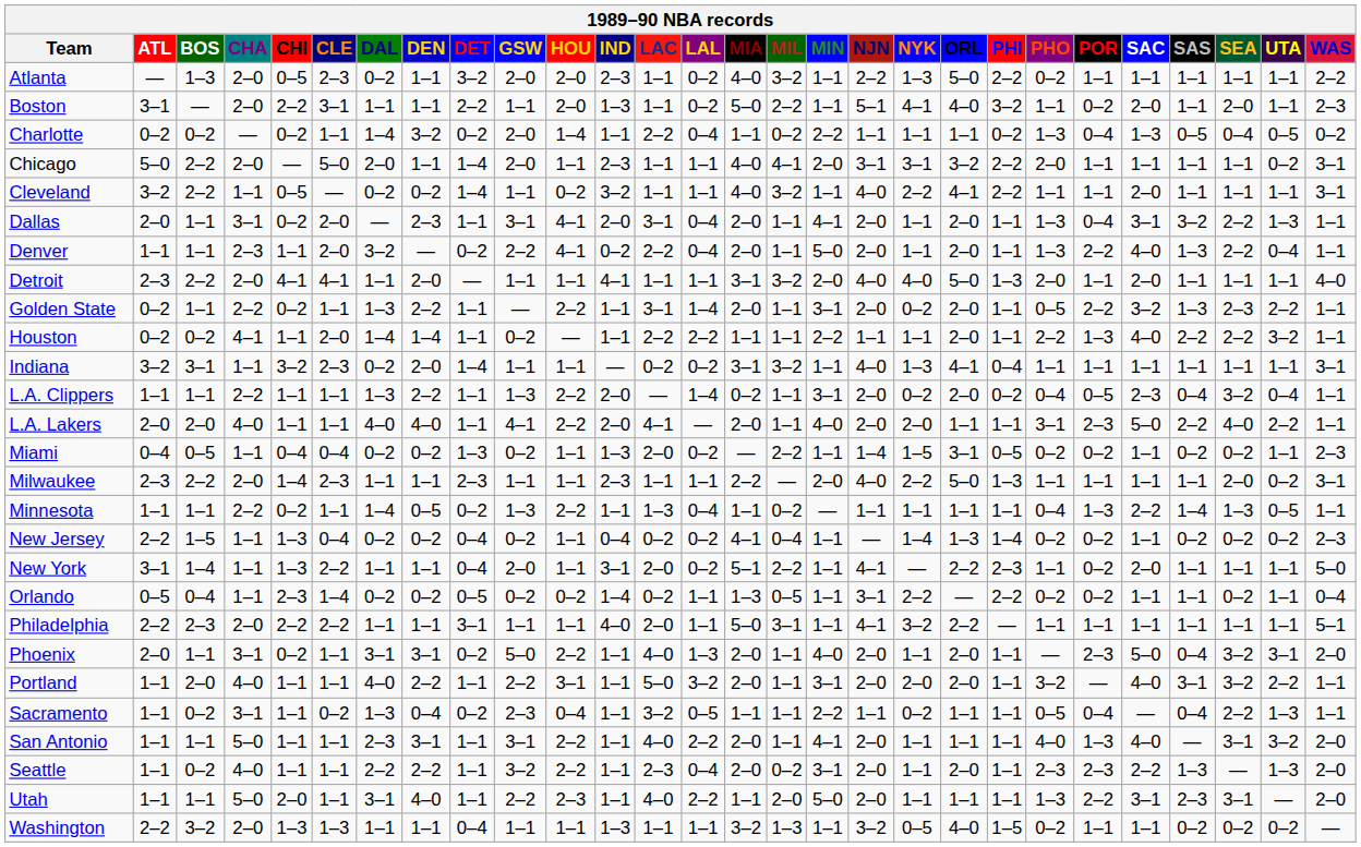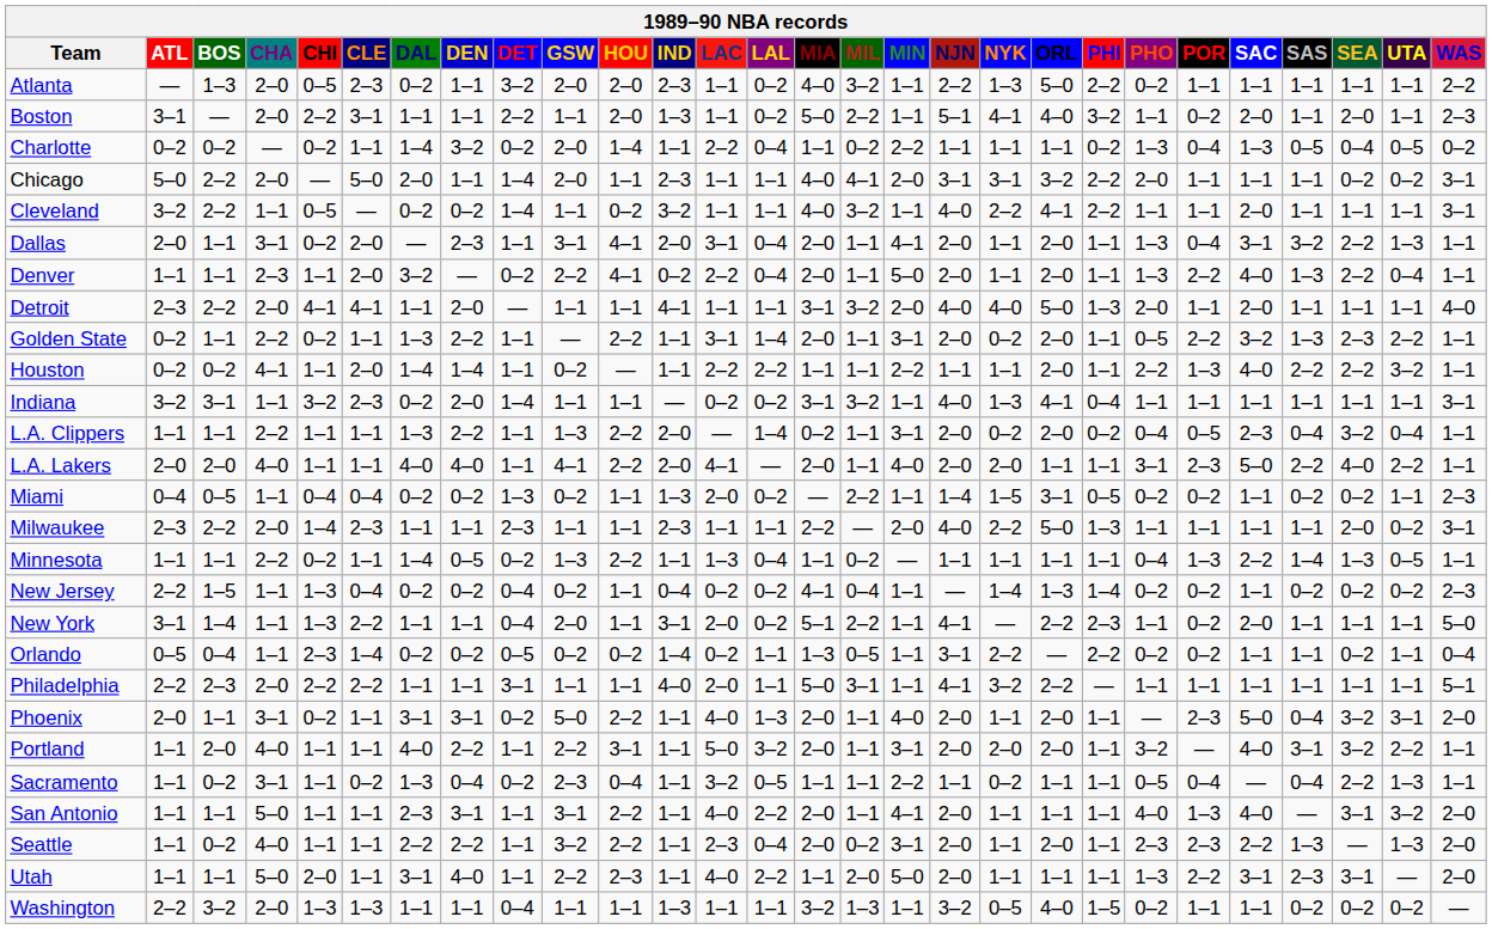Chicago | SEA: 1–1 -> 0–2
